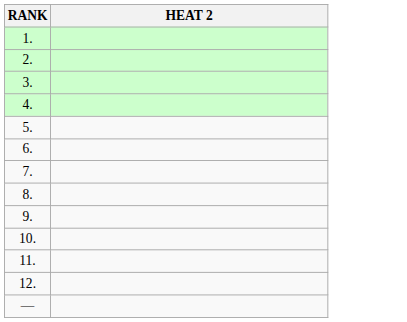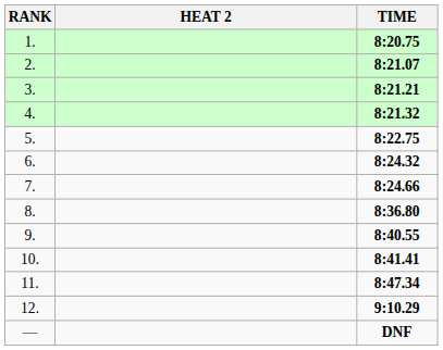+ column: TIME | 8:20.75 | 8:21.07 | 8:21.21 | 8:21.32 | 8:22.75 | 8:24.32 | 8:24.66 | 8:36.80 | 8:40.55 | 8:41.41 | 8:47.34 | 9:10.29 | DNF
